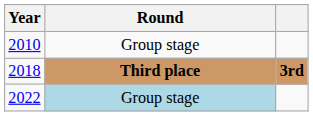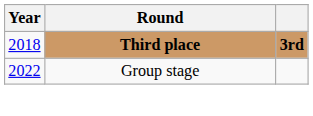- row: 2010 | Group stage
2022 | Round: lightblue background -> no background
